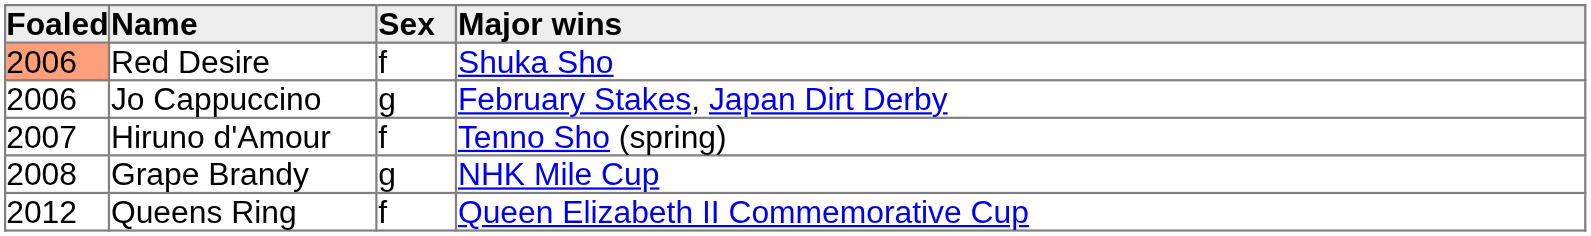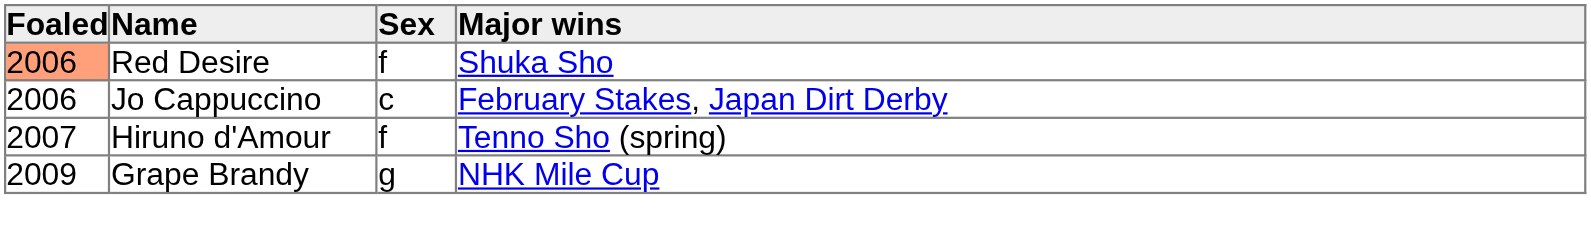Jo Cappuccino | Sex: g -> c
Grape Brandy | Foaled: 2008 -> 2009
- row: 2012 | Queens Ring | f | Queen Elizabeth II Commemorative Cup
